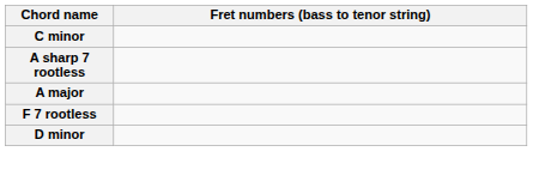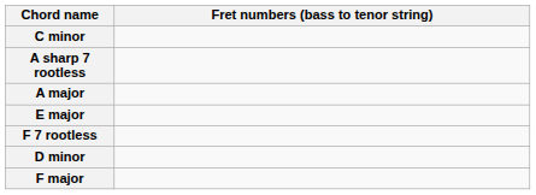+ row: E major
+ row: F major
